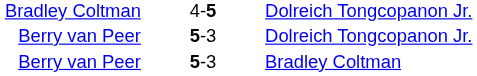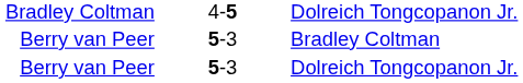rows swapped: Berry van Peer / Dolreich Tongcopanon Jr. <-> Berry van Peer / Bradley Coltman
